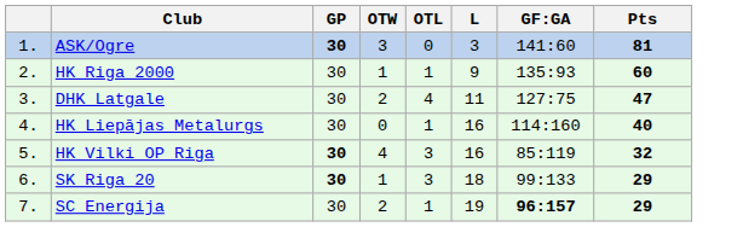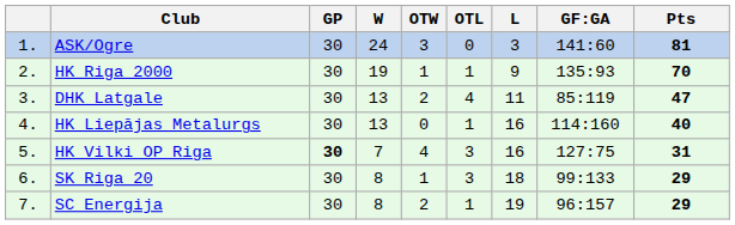+ column: W | 24 | 19 | 13 | 13 | 7 | 8 | 8
ASK/Ogre | GP: bold -> normal
HK Riga 2000 | Pts: 60 -> 70
DHK Latgale | GF:GA: 127:75 -> 85:119
HK Vilki OP Riga | GF:GA: 85:119 -> 127:75
HK Vilki OP Riga | Pts: 32 -> 31
SK Riga 20 | GP: bold -> normal
SC Energija | GF:GA: bold -> normal
